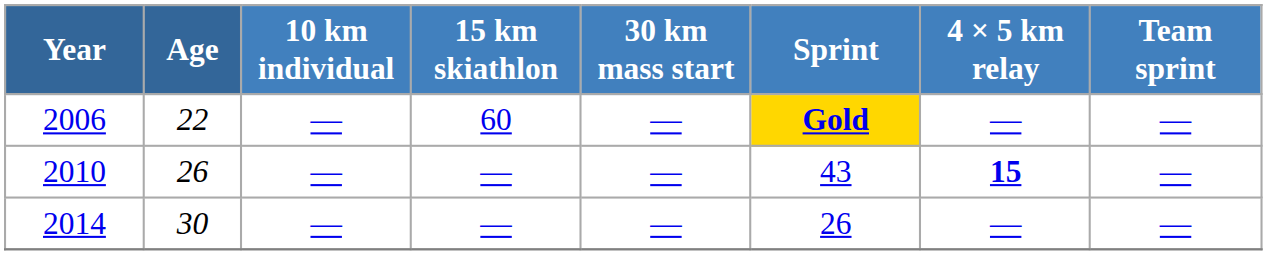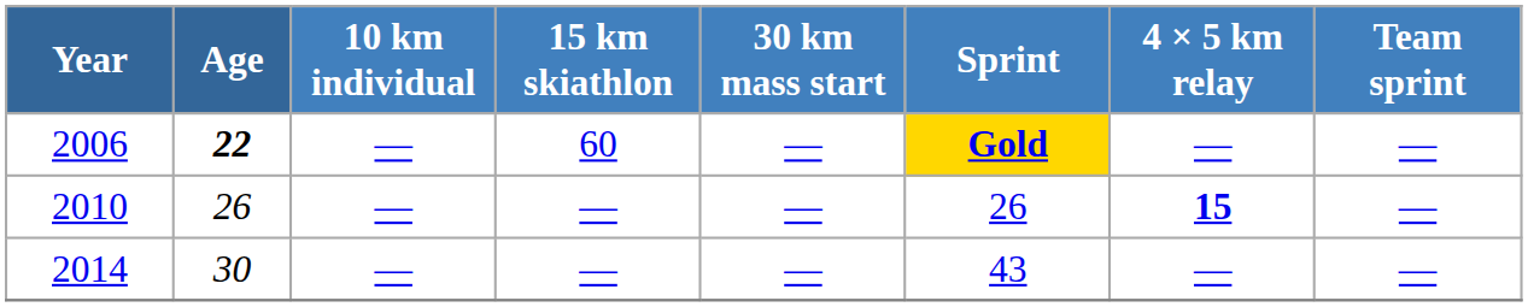2006 | Age: normal -> bold
2010 | Sprint: 43 -> 26
2014 | Sprint: 26 -> 43
